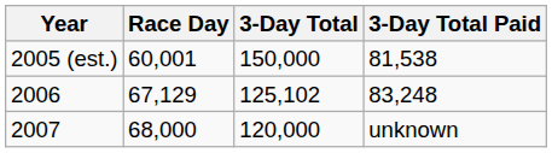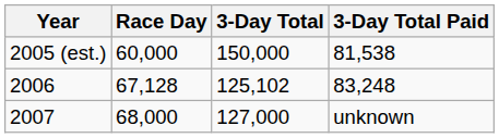2005 (est.) | Race Day: 60,001 -> 60,000
2006 | Race Day: 67,129 -> 67,128
2007 | 3-Day Total: 120,000 -> 127,000
